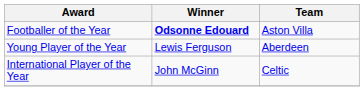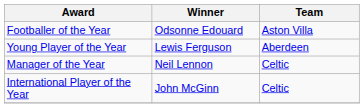Footballer of the Year | Winner: bold -> normal
+ row: Manager of the Year | Neil Lennon | Celtic
